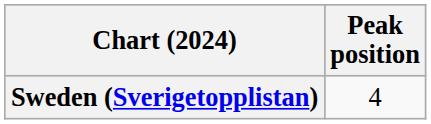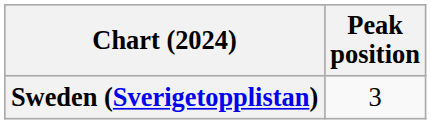Sweden (Sverigetopplistan) | Peak position: 4 -> 3
